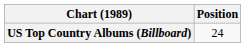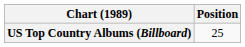US Top Country Albums (Billboard) | Position: 24 -> 25
